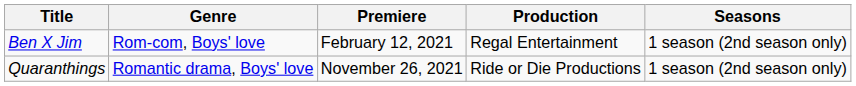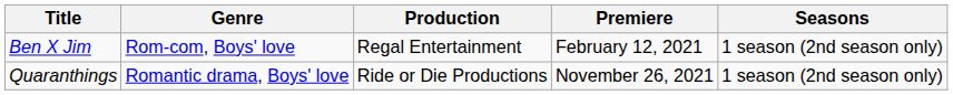columns swapped: Premiere <-> Production
